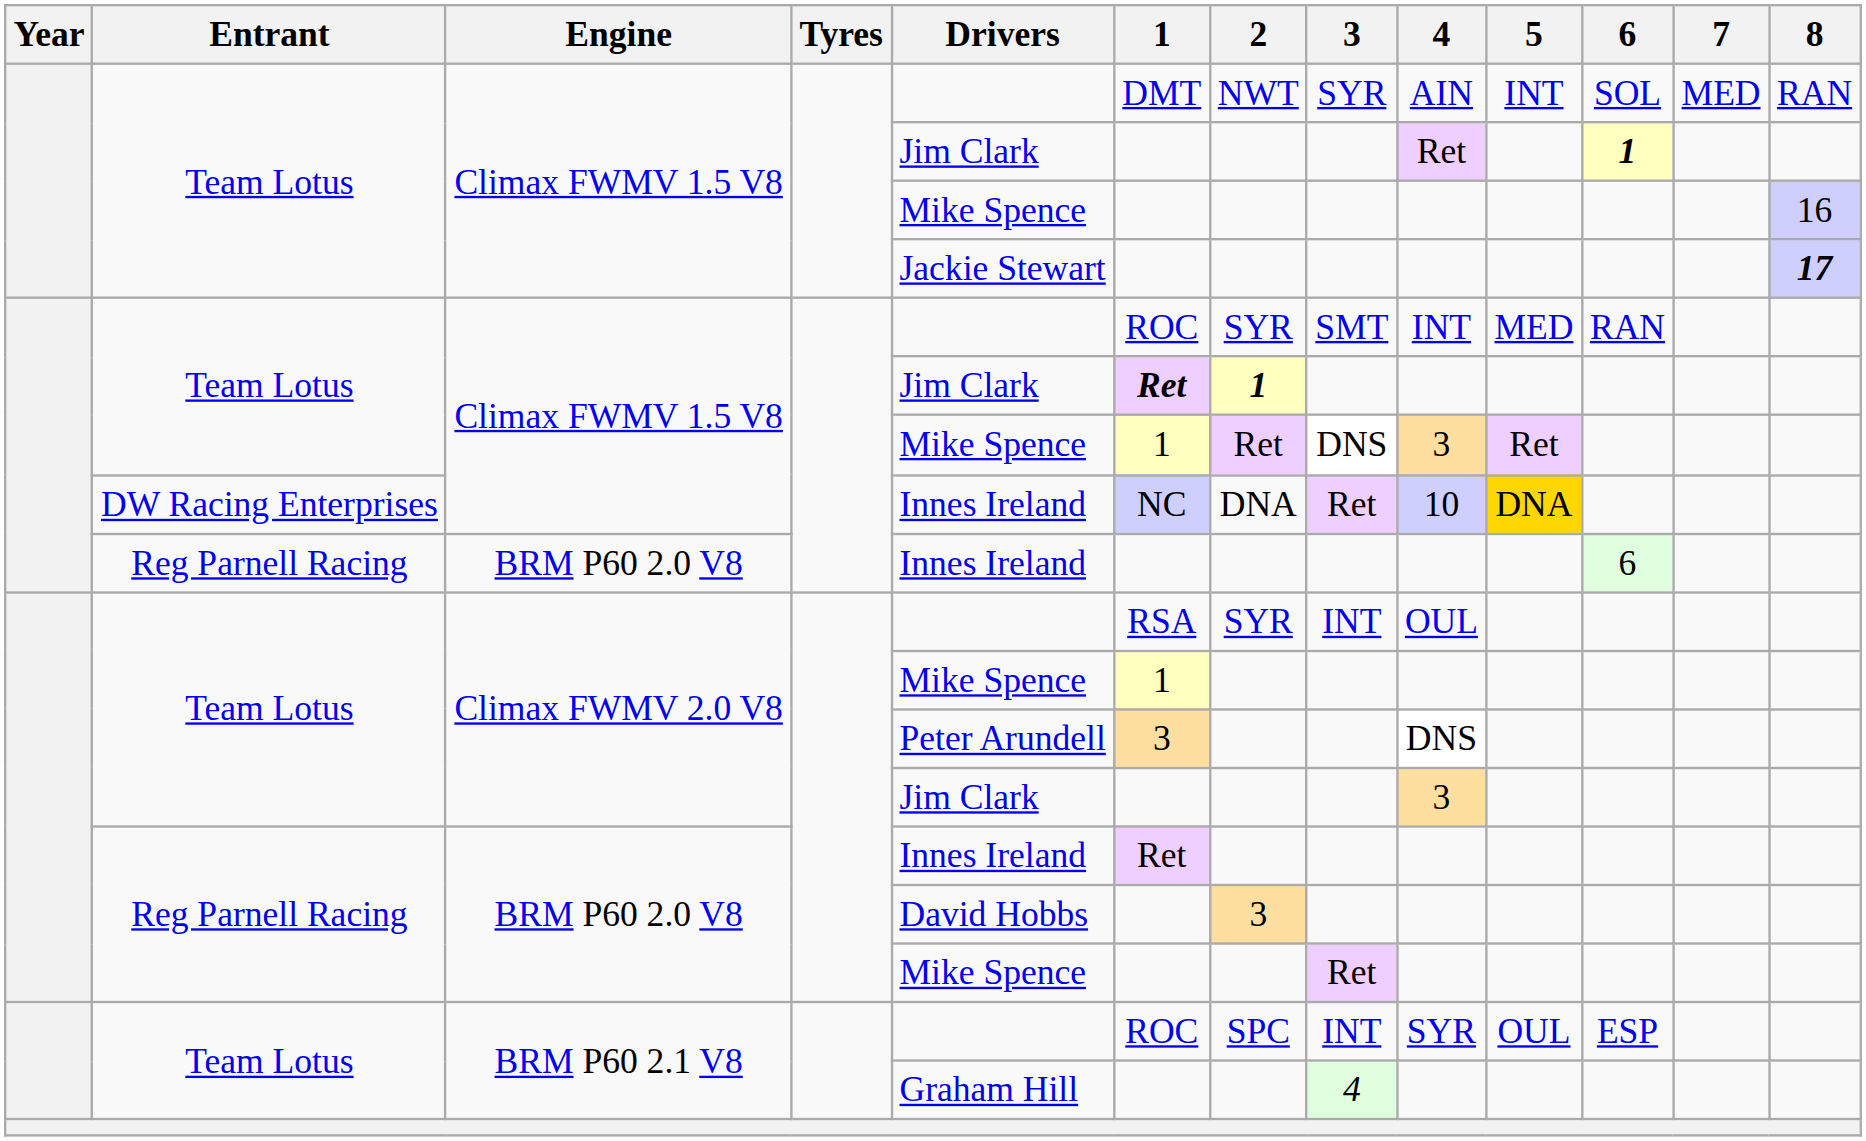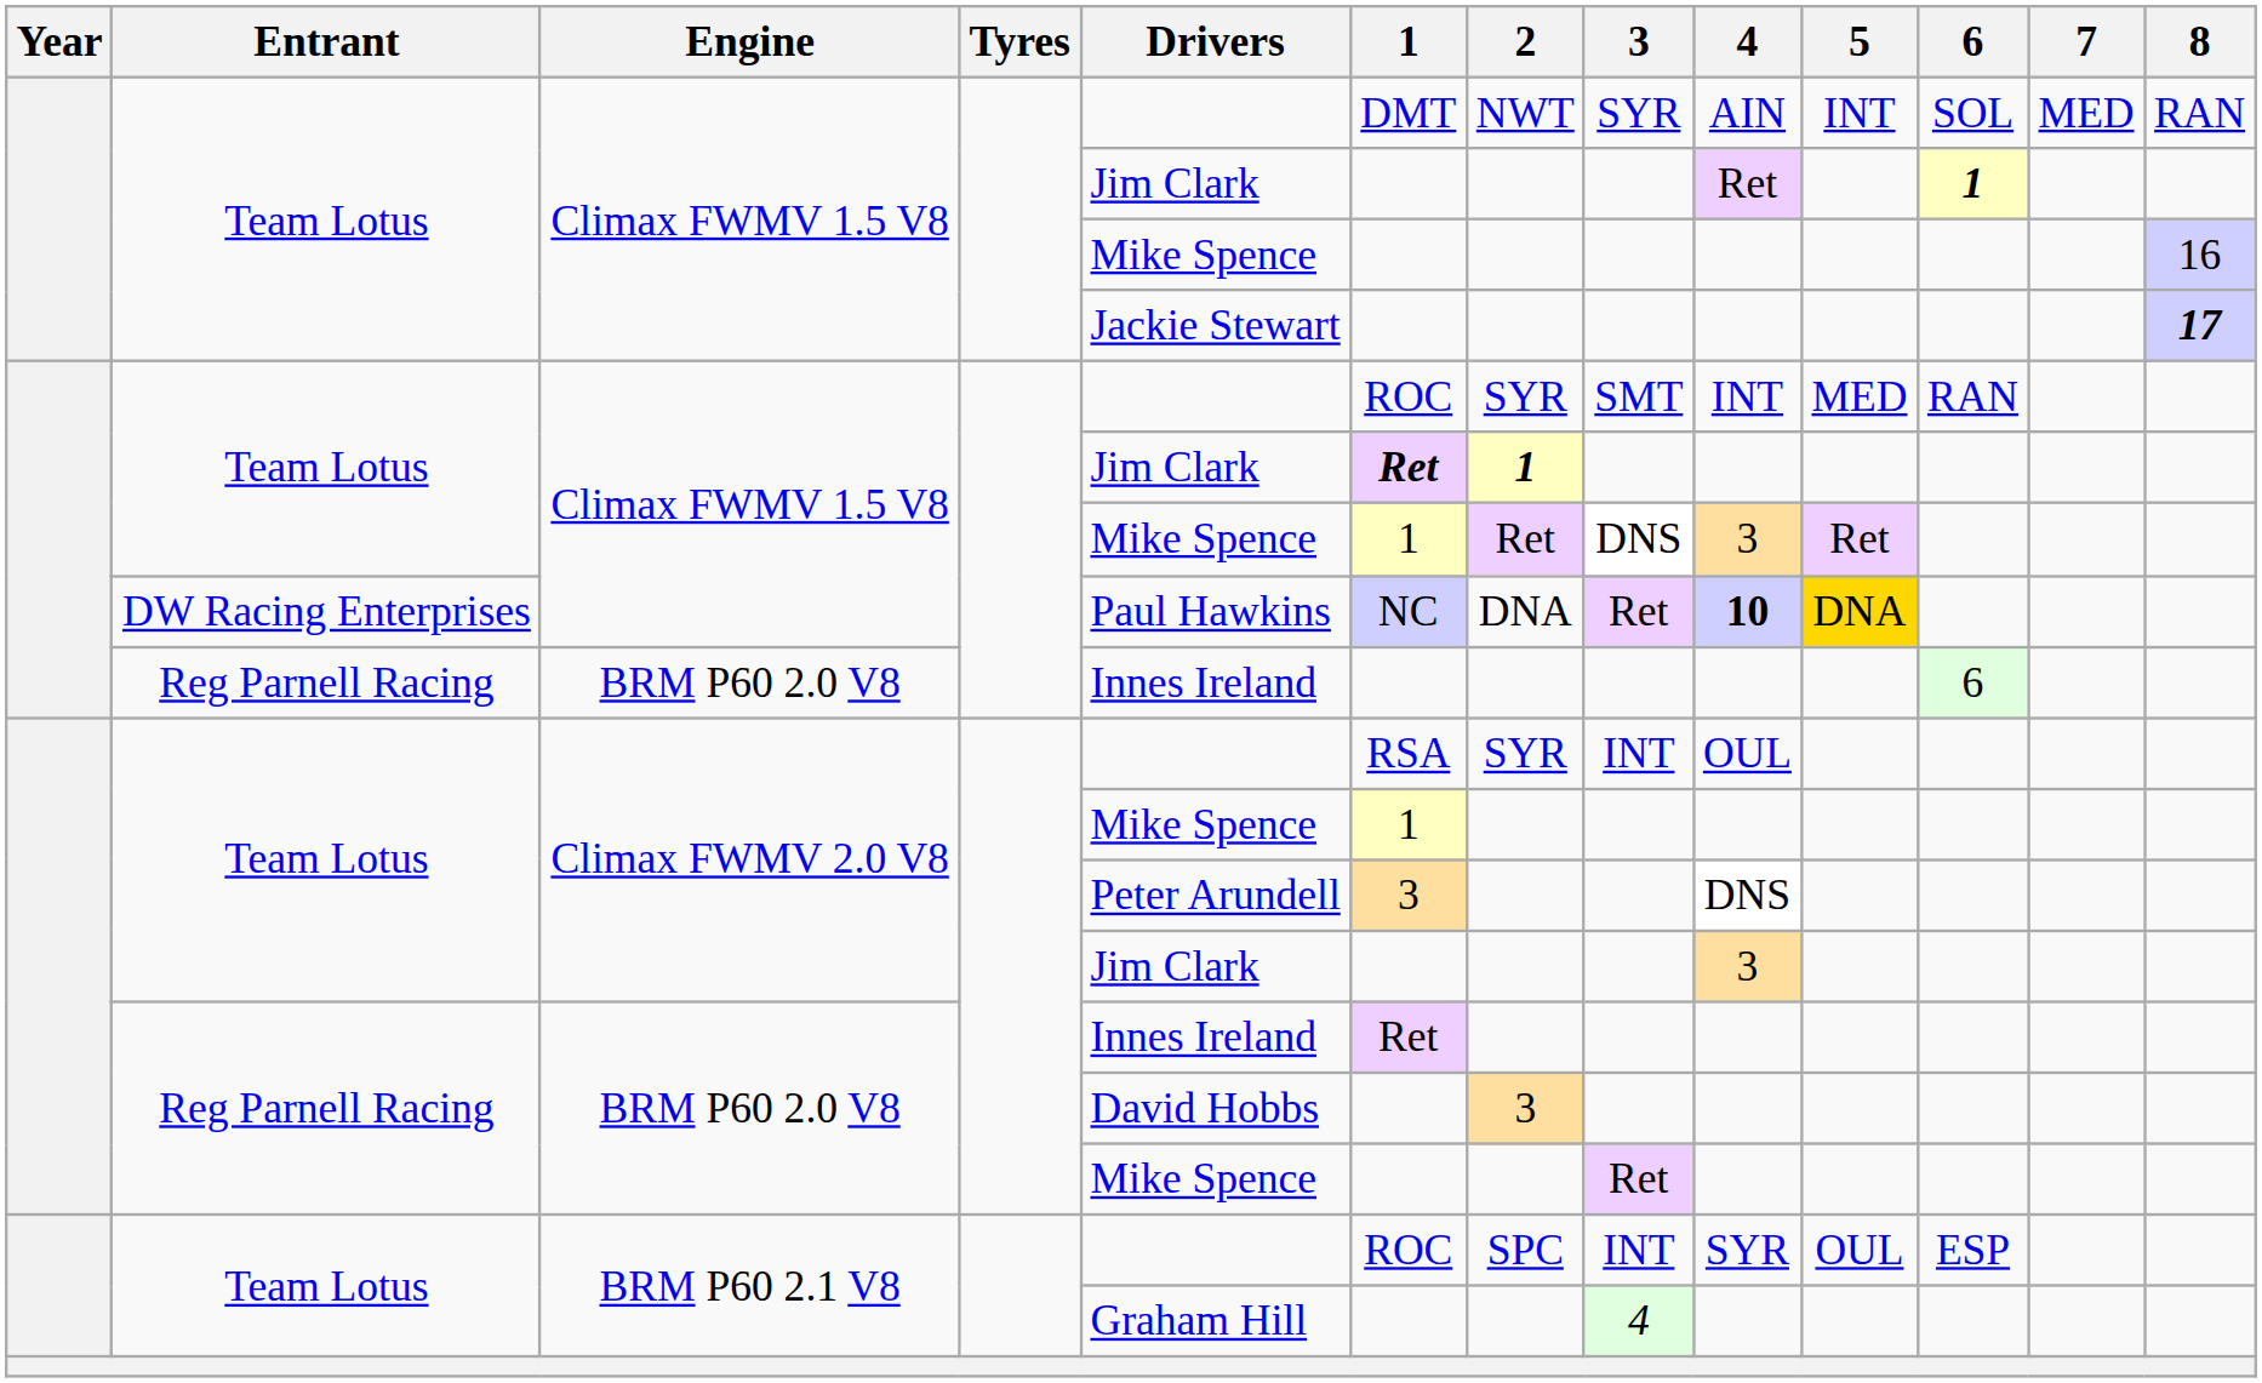DW Racing Enterprises / Climax FWMV 1.5 V8 | Drivers: Innes Ireland -> Paul Hawkins
DW Racing Enterprises / Climax FWMV 1.5 V8 | 4: normal -> bold
